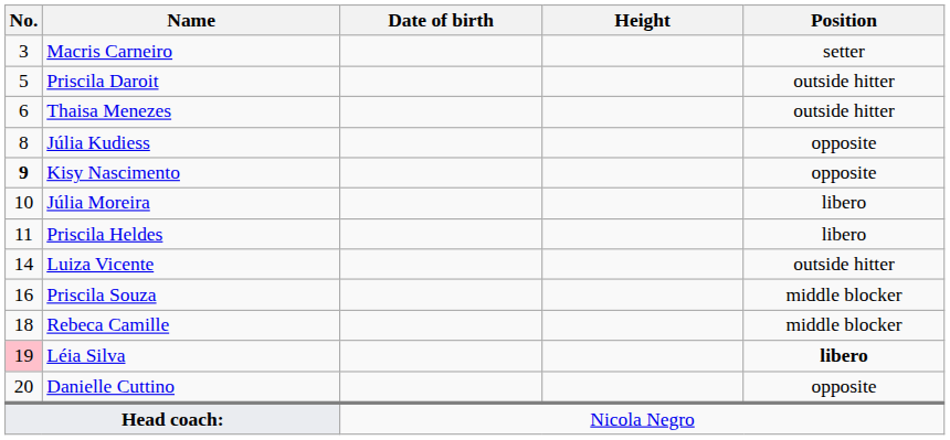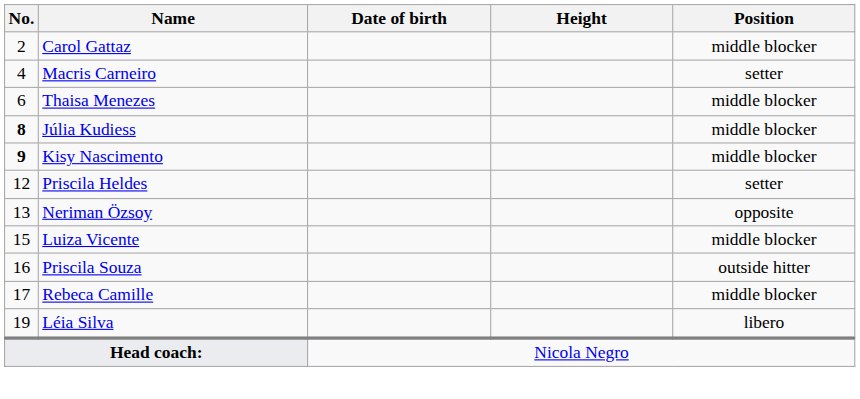+ row: 2 | Carol Gattaz | middle blocker
Macris Carneiro | No.: 3 -> 4
- row: 5 | Priscila Daroit | outside hitter
Thaisa Menezes | Position: outside hitter -> middle blocker
Júlia Kudiess | No.: normal -> bold
Júlia Kudiess | Position: opposite -> middle blocker
Kisy Nascimento | Position: opposite -> middle blocker
- row: 10 | Júlia Moreira | libero
Priscila Heldes | No.: 11 -> 12
Priscila Heldes | Position: libero -> setter
+ row: 13 | Neriman Özsoy | opposite
Luiza Vicente | No.: 14 -> 15
Luiza Vicente | Position: outside hitter -> middle blocker
Priscila Souza | Position: middle blocker -> outside hitter
Rebeca Camille | No.: 18 -> 17
Léia Silva | No.: pink background -> no background
Léia Silva | Position: bold -> normal
- row: 20 | Danielle Cuttino | opposite
